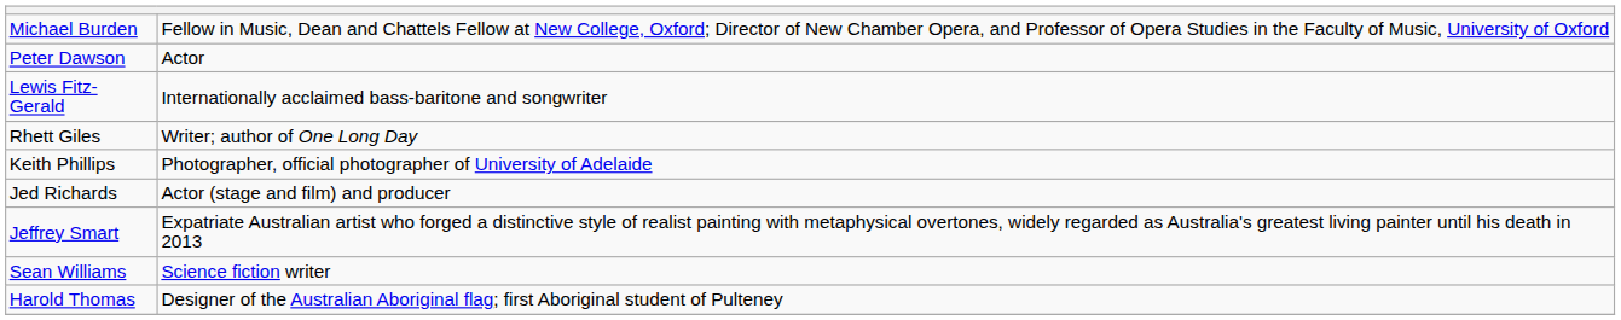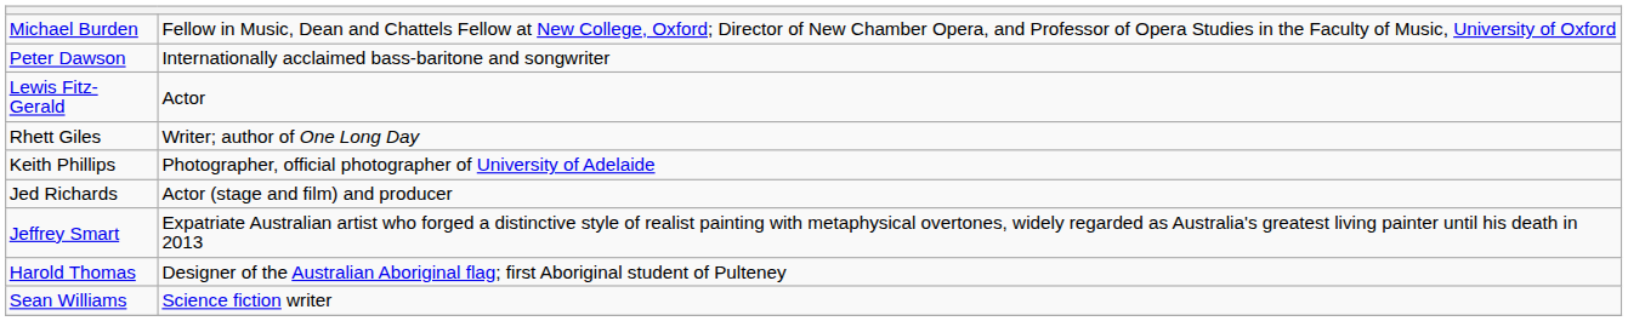Peter Dawson | column 2: Actor -> Internationally acclaimed bass-baritone and songwriter
Lewis Fitz-Gerald | column 2: Internationally acclaimed bass-baritone and songwriter -> Actor
rows swapped: Harold Thomas <-> Sean Williams
